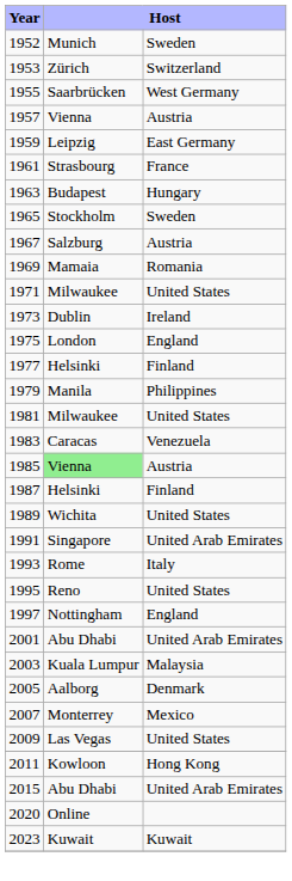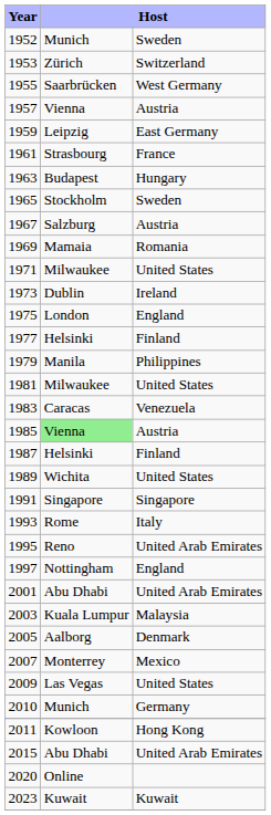1991 | column 3: United Arab Emirates -> Singapore
1995 | column 3: United States -> United Arab Emirates
+ row: 2010 | Munich | Germany
